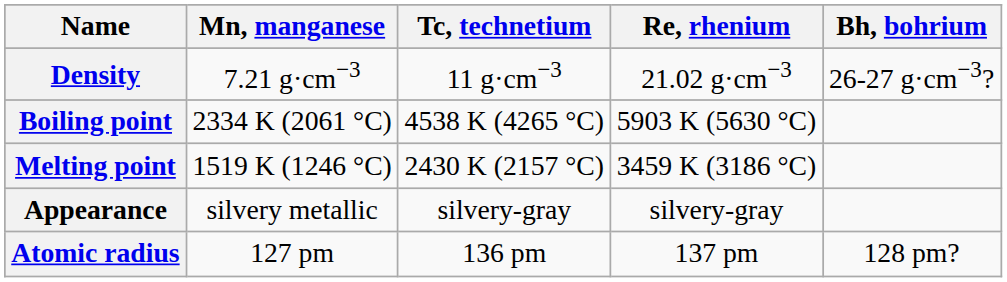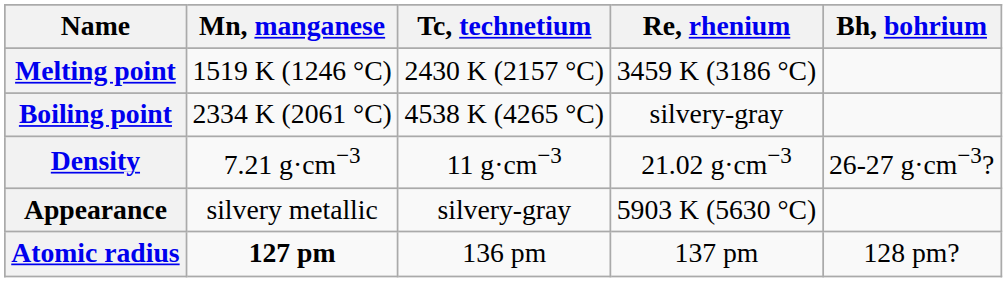rows swapped: Melting point <-> Density
Boiling point | Re, rhenium: 5903 K (5630 °C) -> silvery-gray
Appearance | Re, rhenium: silvery-gray -> 5903 K (5630 °C)
Atomic radius | Mn, manganese: normal -> bold
